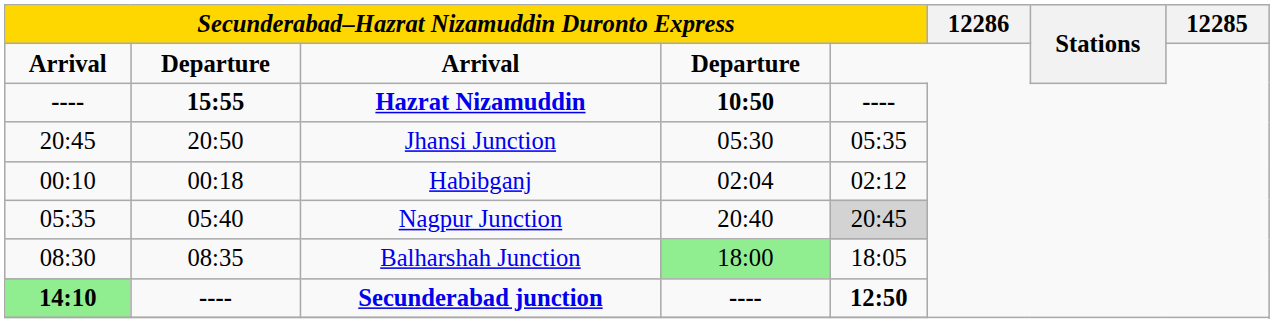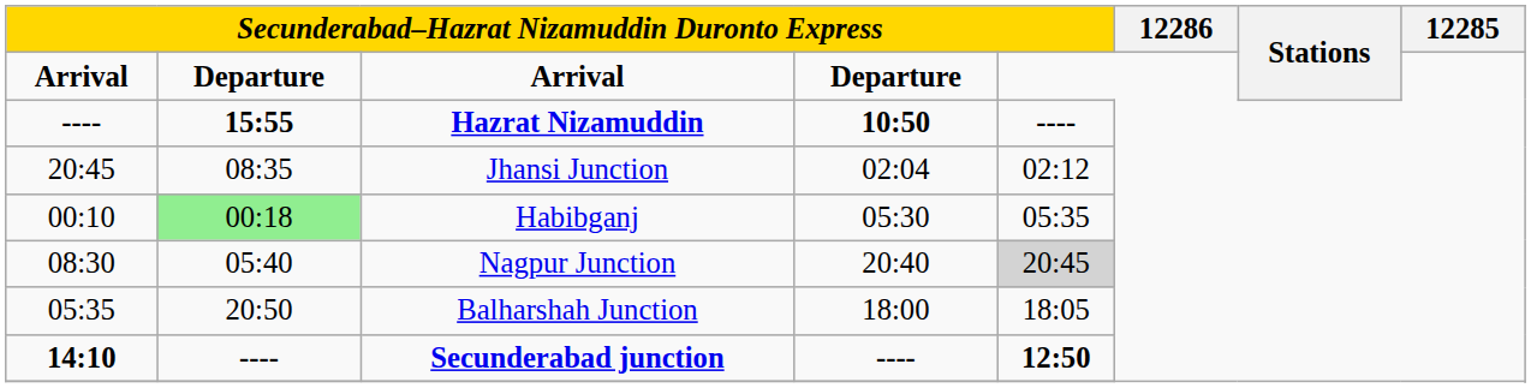Jhansi Junction | column 2: 20:50 -> 08:35
Jhansi Junction | column 4: 05:30 -> 02:04
Jhansi Junction | column 5: 05:35 -> 02:12
Habibganj | column 2: no background -> lightgreen background
Habibganj | column 4: 02:04 -> 05:30
Habibganj | column 5: 02:12 -> 05:35
Nagpur Junction | column 1: 05:35 -> 08:30
Balharshah Junction | column 1: 08:30 -> 05:35
Balharshah Junction | column 2: 08:35 -> 20:50
Balharshah Junction | column 4: lightgreen background -> no background
Secunderabad junction | column 1: lightgreen background -> no background
